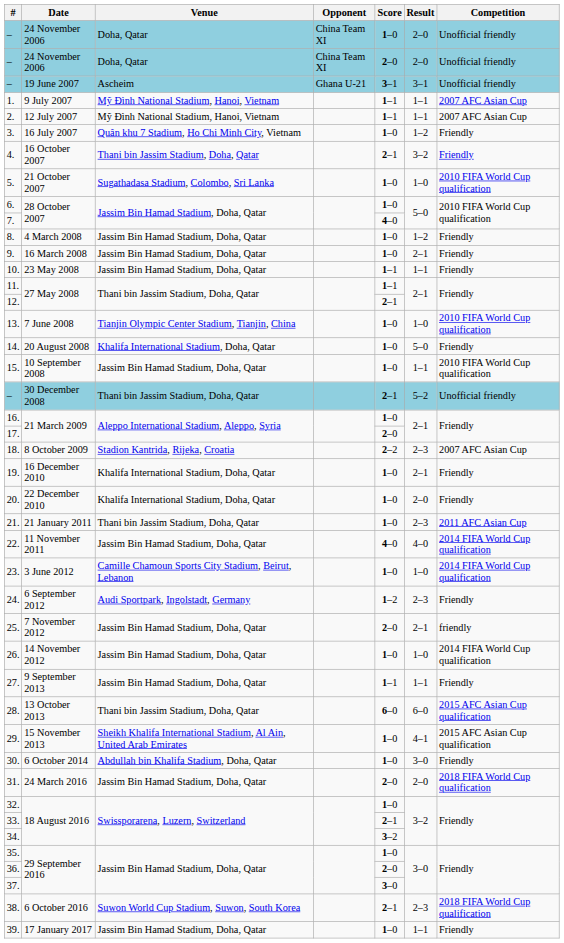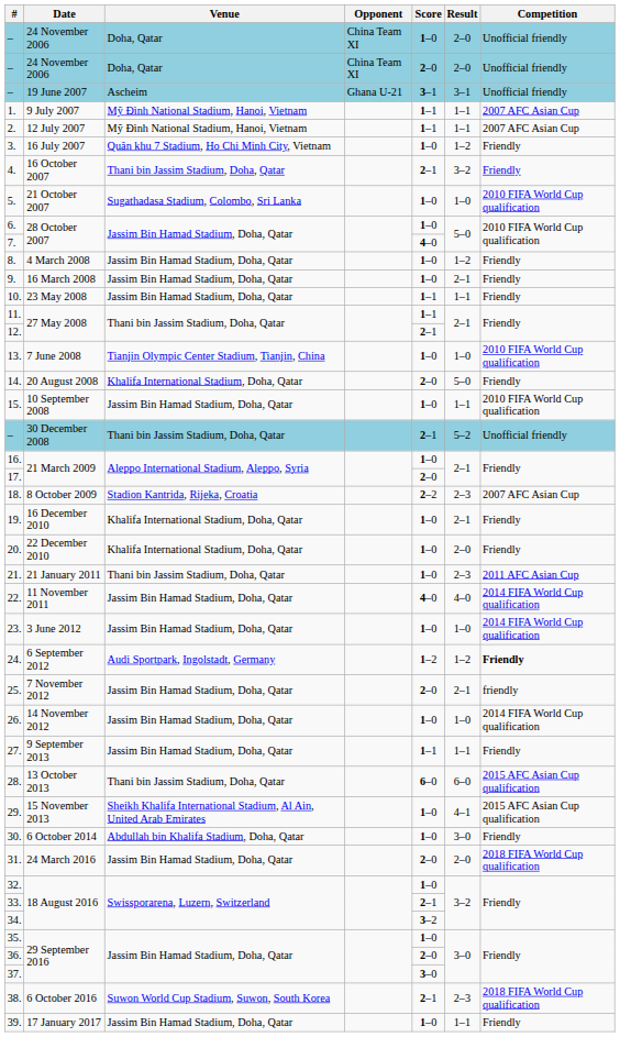14. | Score: 1–0 -> 2–0
23. | Venue: Camille Chamoun Sports City Stadium, Beirut, Lebanon -> Jassim Bin Hamad Stadium, Doha, Qatar
24. | Result: 2–3 -> 1–2
24. | Competition: normal -> bold
